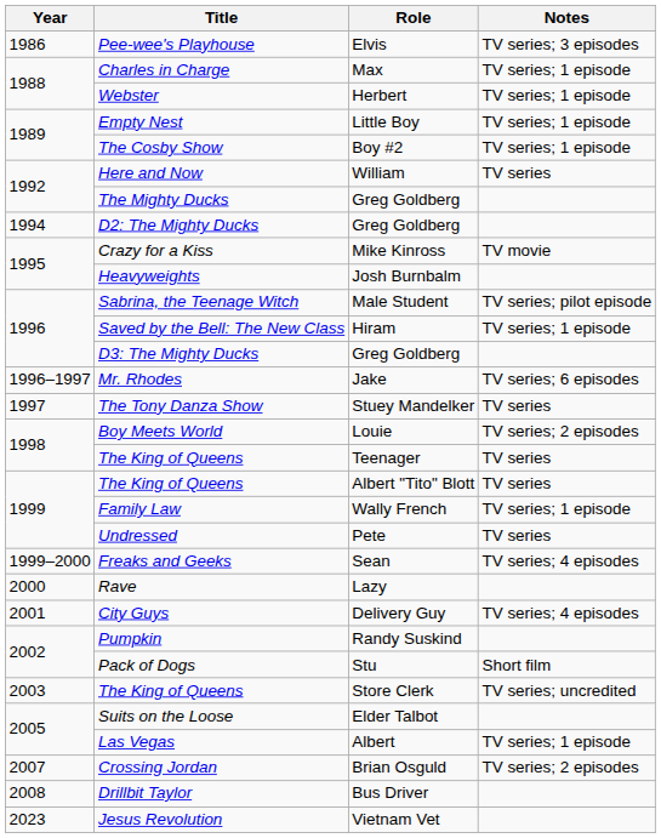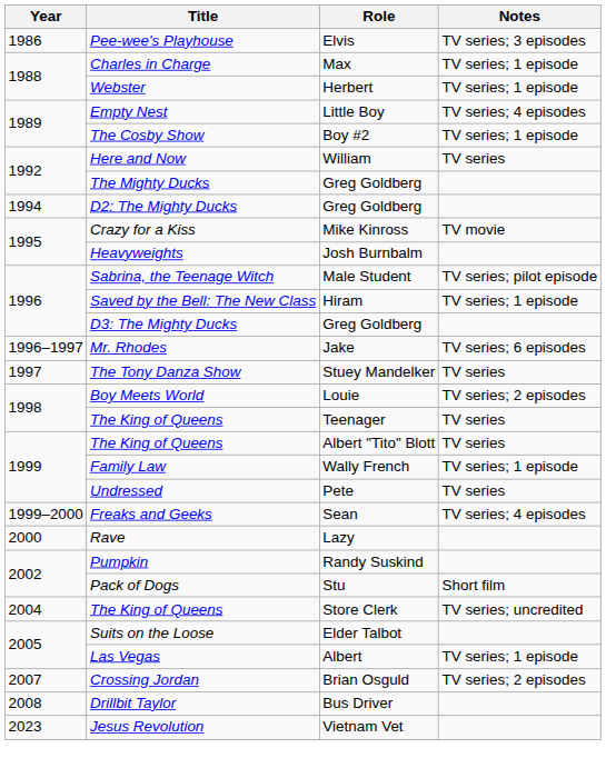Empty Nest | Notes: TV series; 1 episode -> TV series; 4 episodes
- row: 2001 | City Guys | Delivery Guy | TV series; 4 episodes
The King of Queens / Store Clerk | Year: 2003 -> 2004
